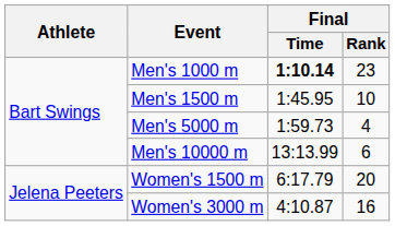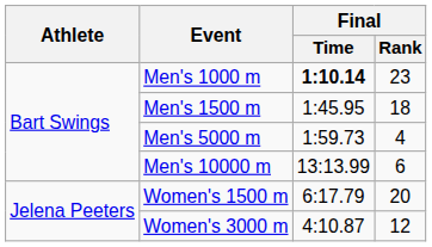Men's 1500 m | Final / Rank: 10 -> 18
Women's 3000 m | Final / Rank: 16 -> 12
